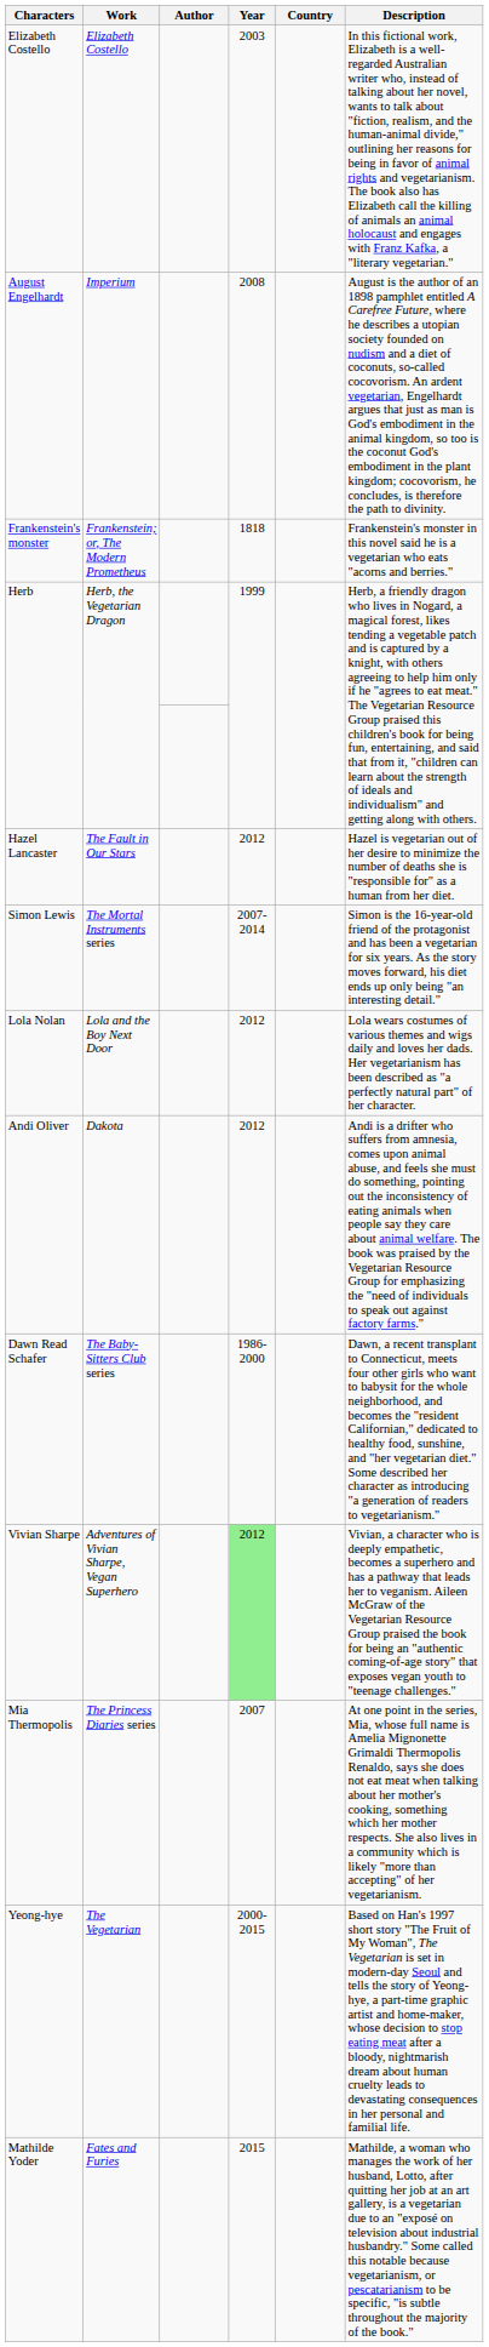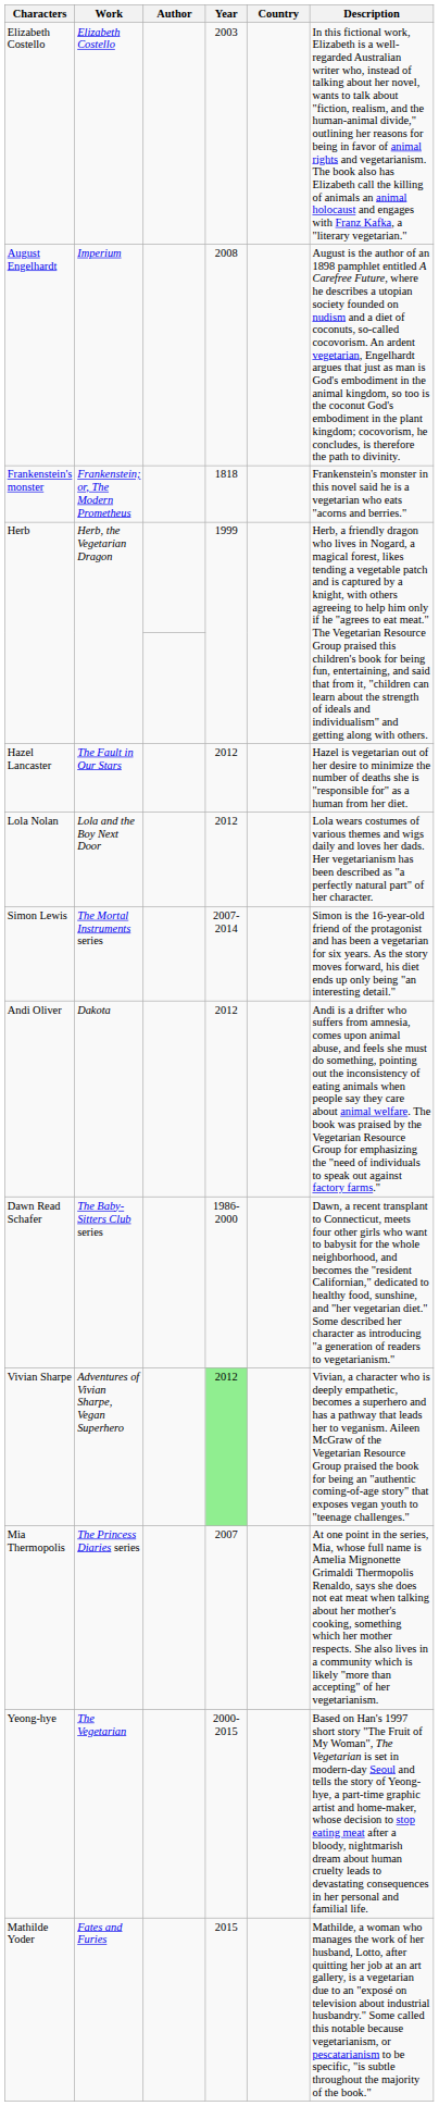rows swapped: Simon Lewis <-> Lola Nolan
